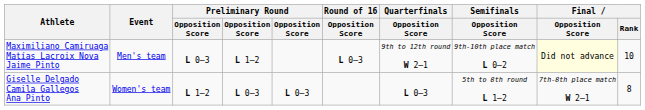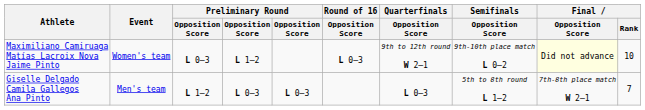Maximiliano Camiruaga Matías Lacroix Nova Jaime Pinto | Event: Men's team -> Women's team
Giselle Delgado Camila Gallegos Ana Pinto | Event: Women's team -> Men's team
Giselle Delgado Camila Gallegos Ana Pinto | Final / Rank: 8 -> 7
